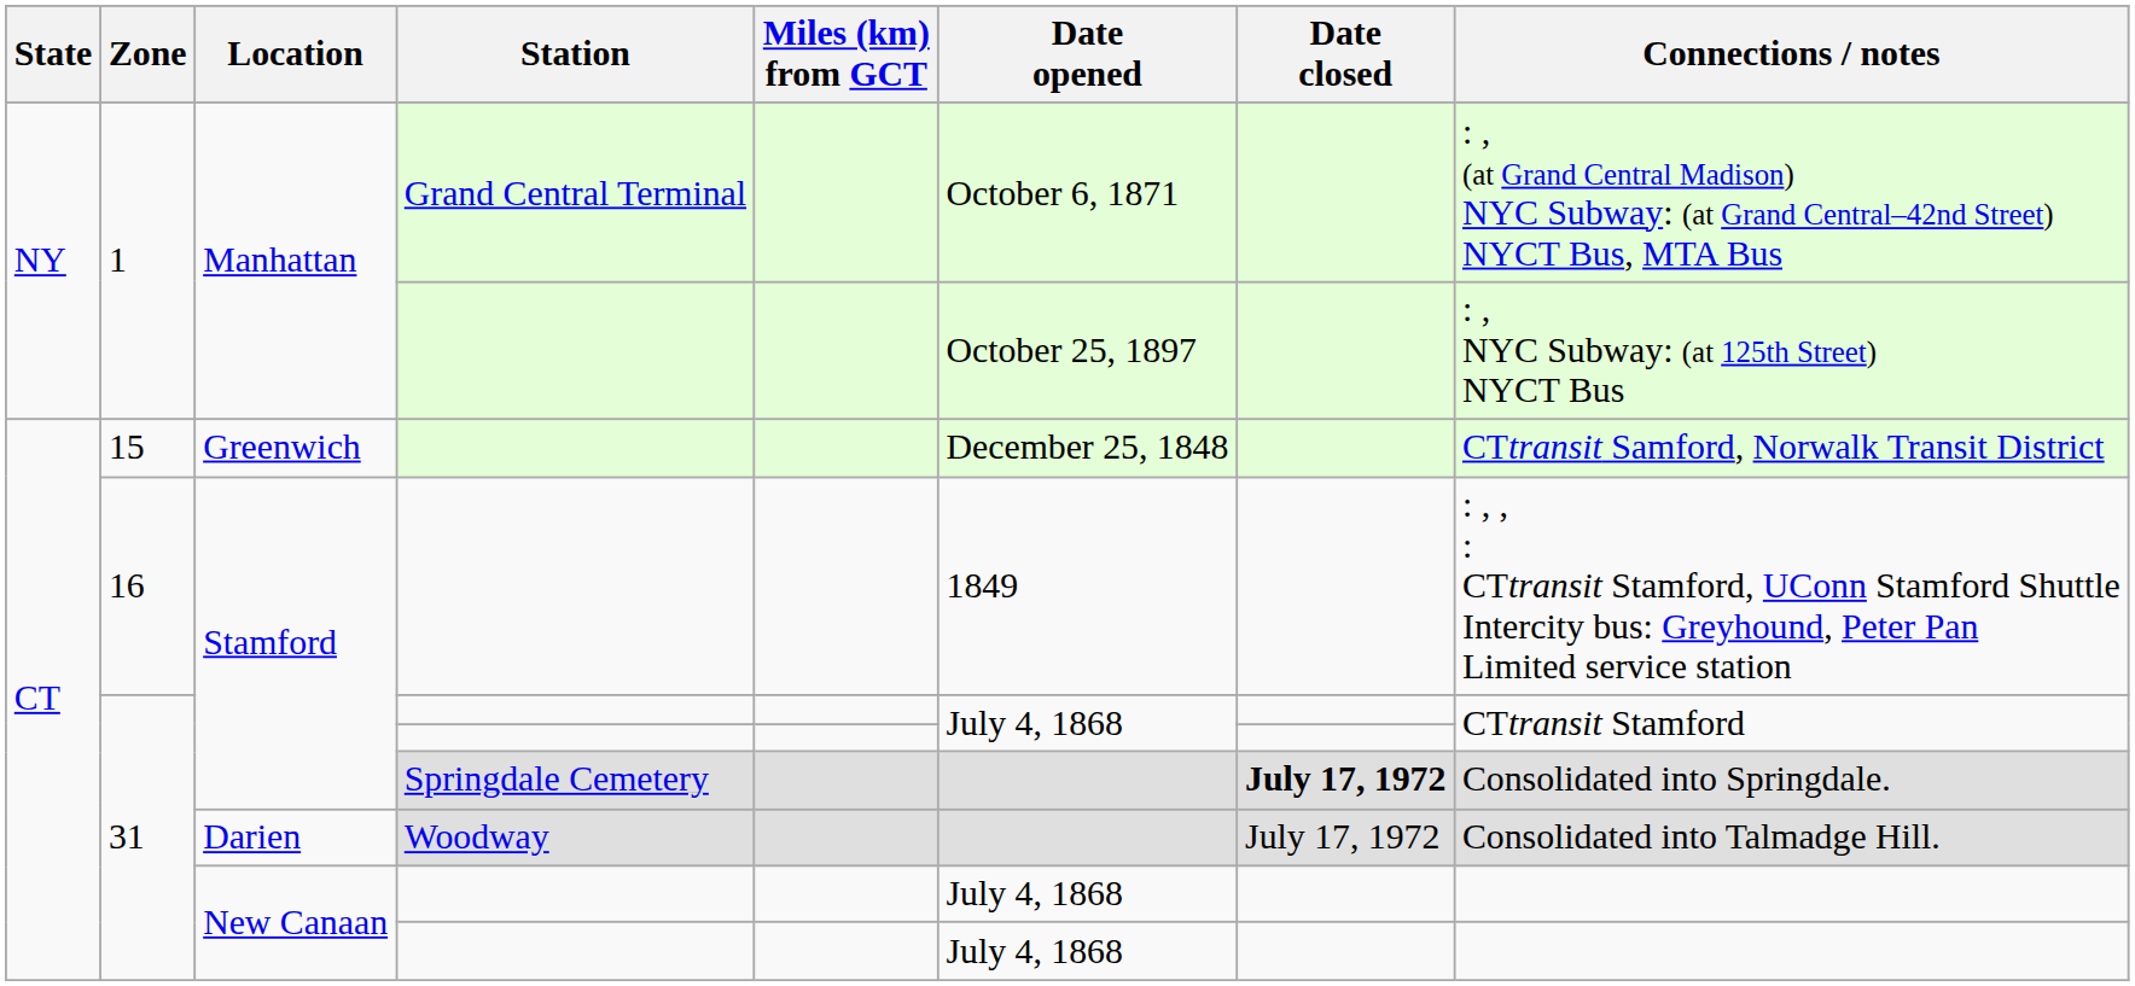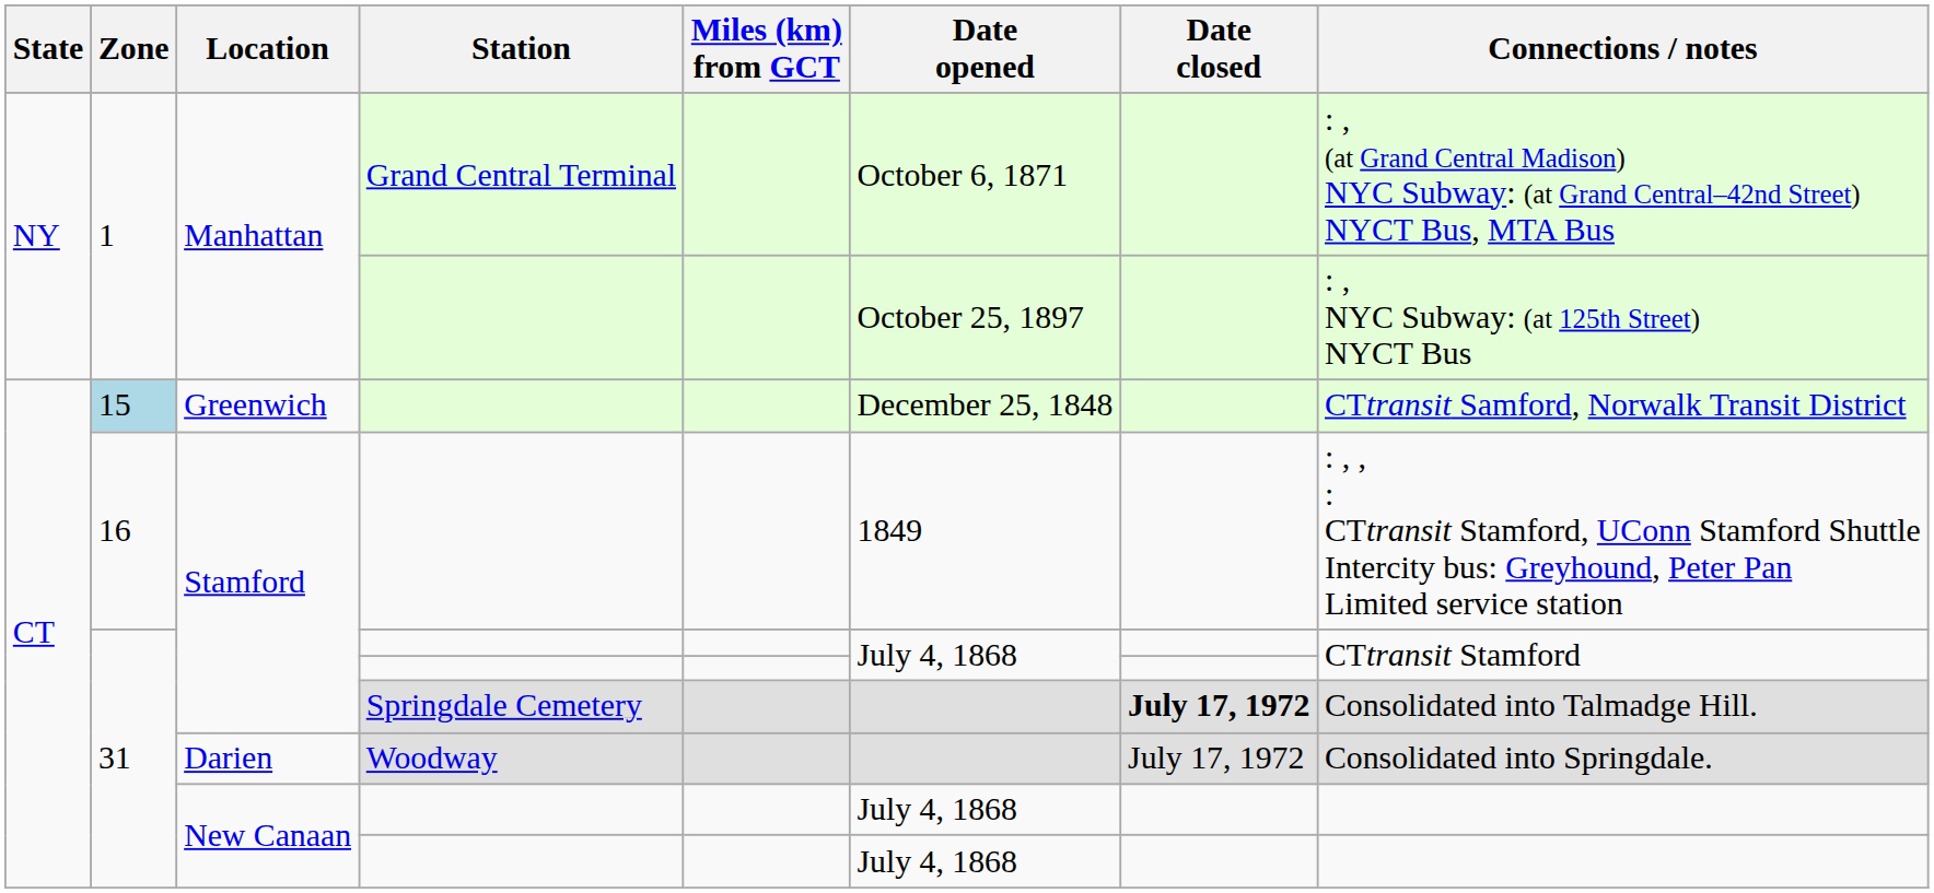Greenwich | Zone: no background -> lightblue background
Stamford / Springdale Cemetery | Connections / notes: Consolidated into Springdale. -> Consolidated into Talmadge Hill.
Darien | Connections / notes: Consolidated into Talmadge Hill. -> Consolidated into Springdale.
